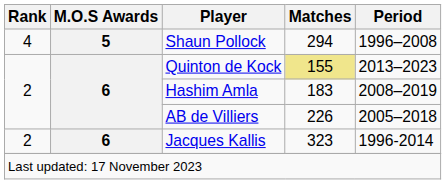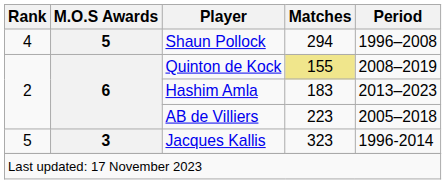Quinton de Kock | Period: 2013–2023 -> 2008–2019
Hashim Amla | Period: 2008–2019 -> 2013–2023
AB de Villiers | Matches: 226 -> 223
Jacques Kallis | Rank: 2 -> 5
Jacques Kallis | M.O.S Awards: 6 -> 3
